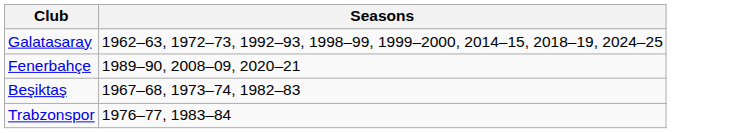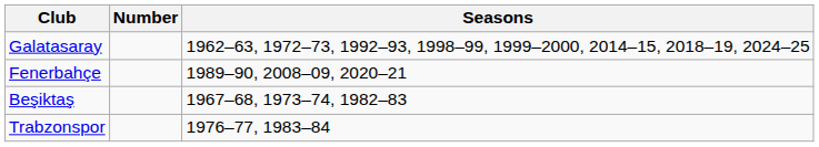+ column: Number
